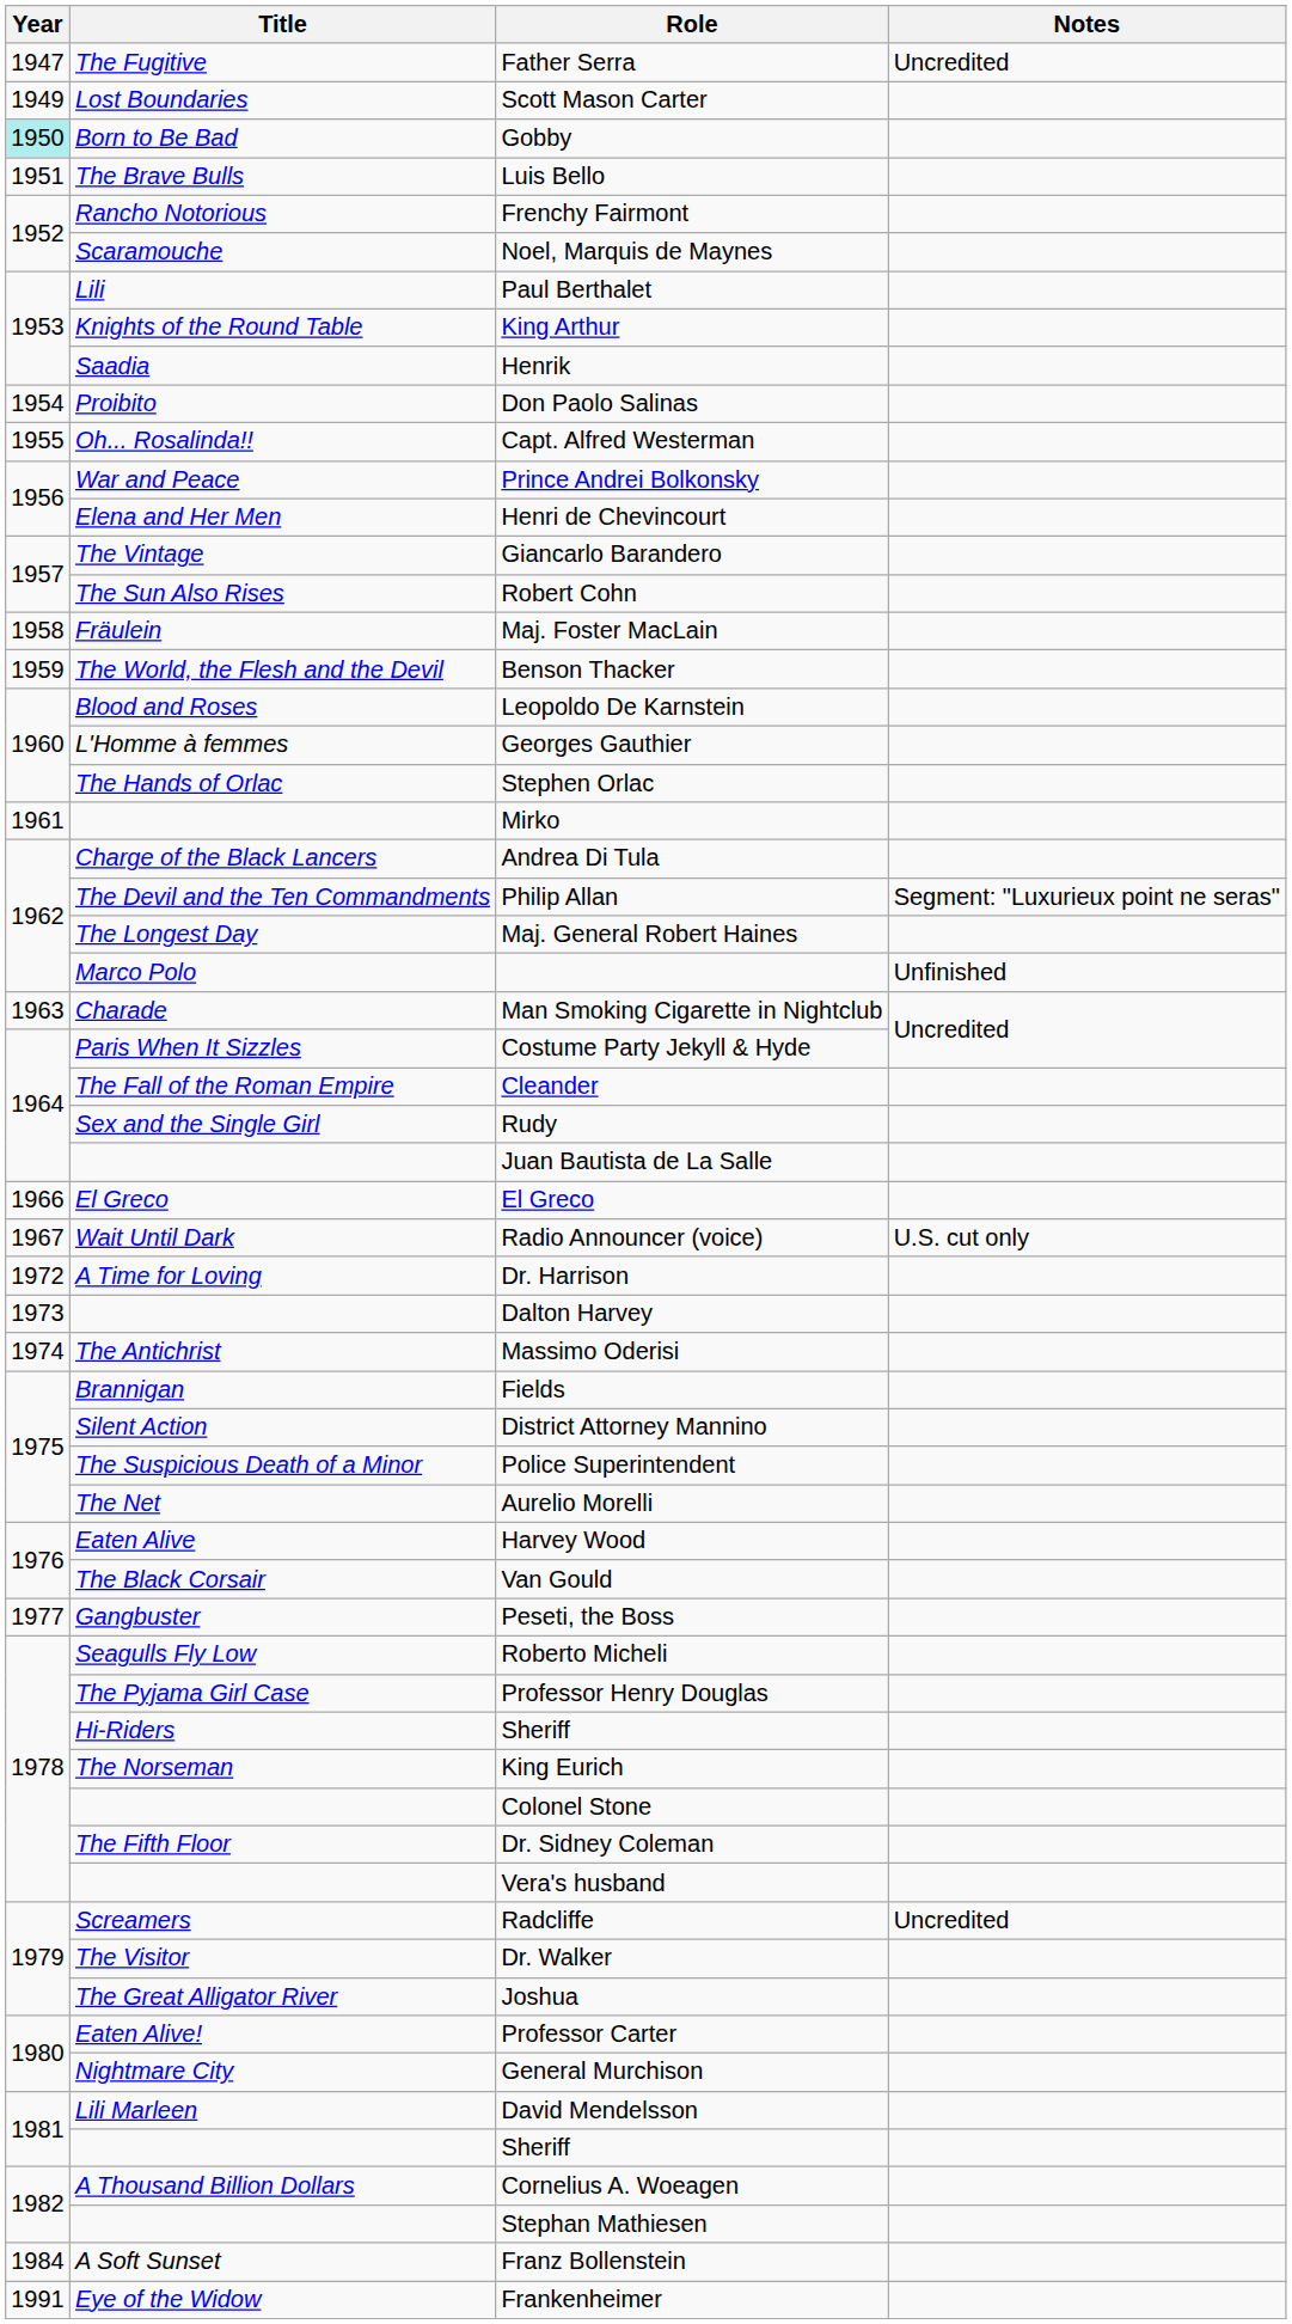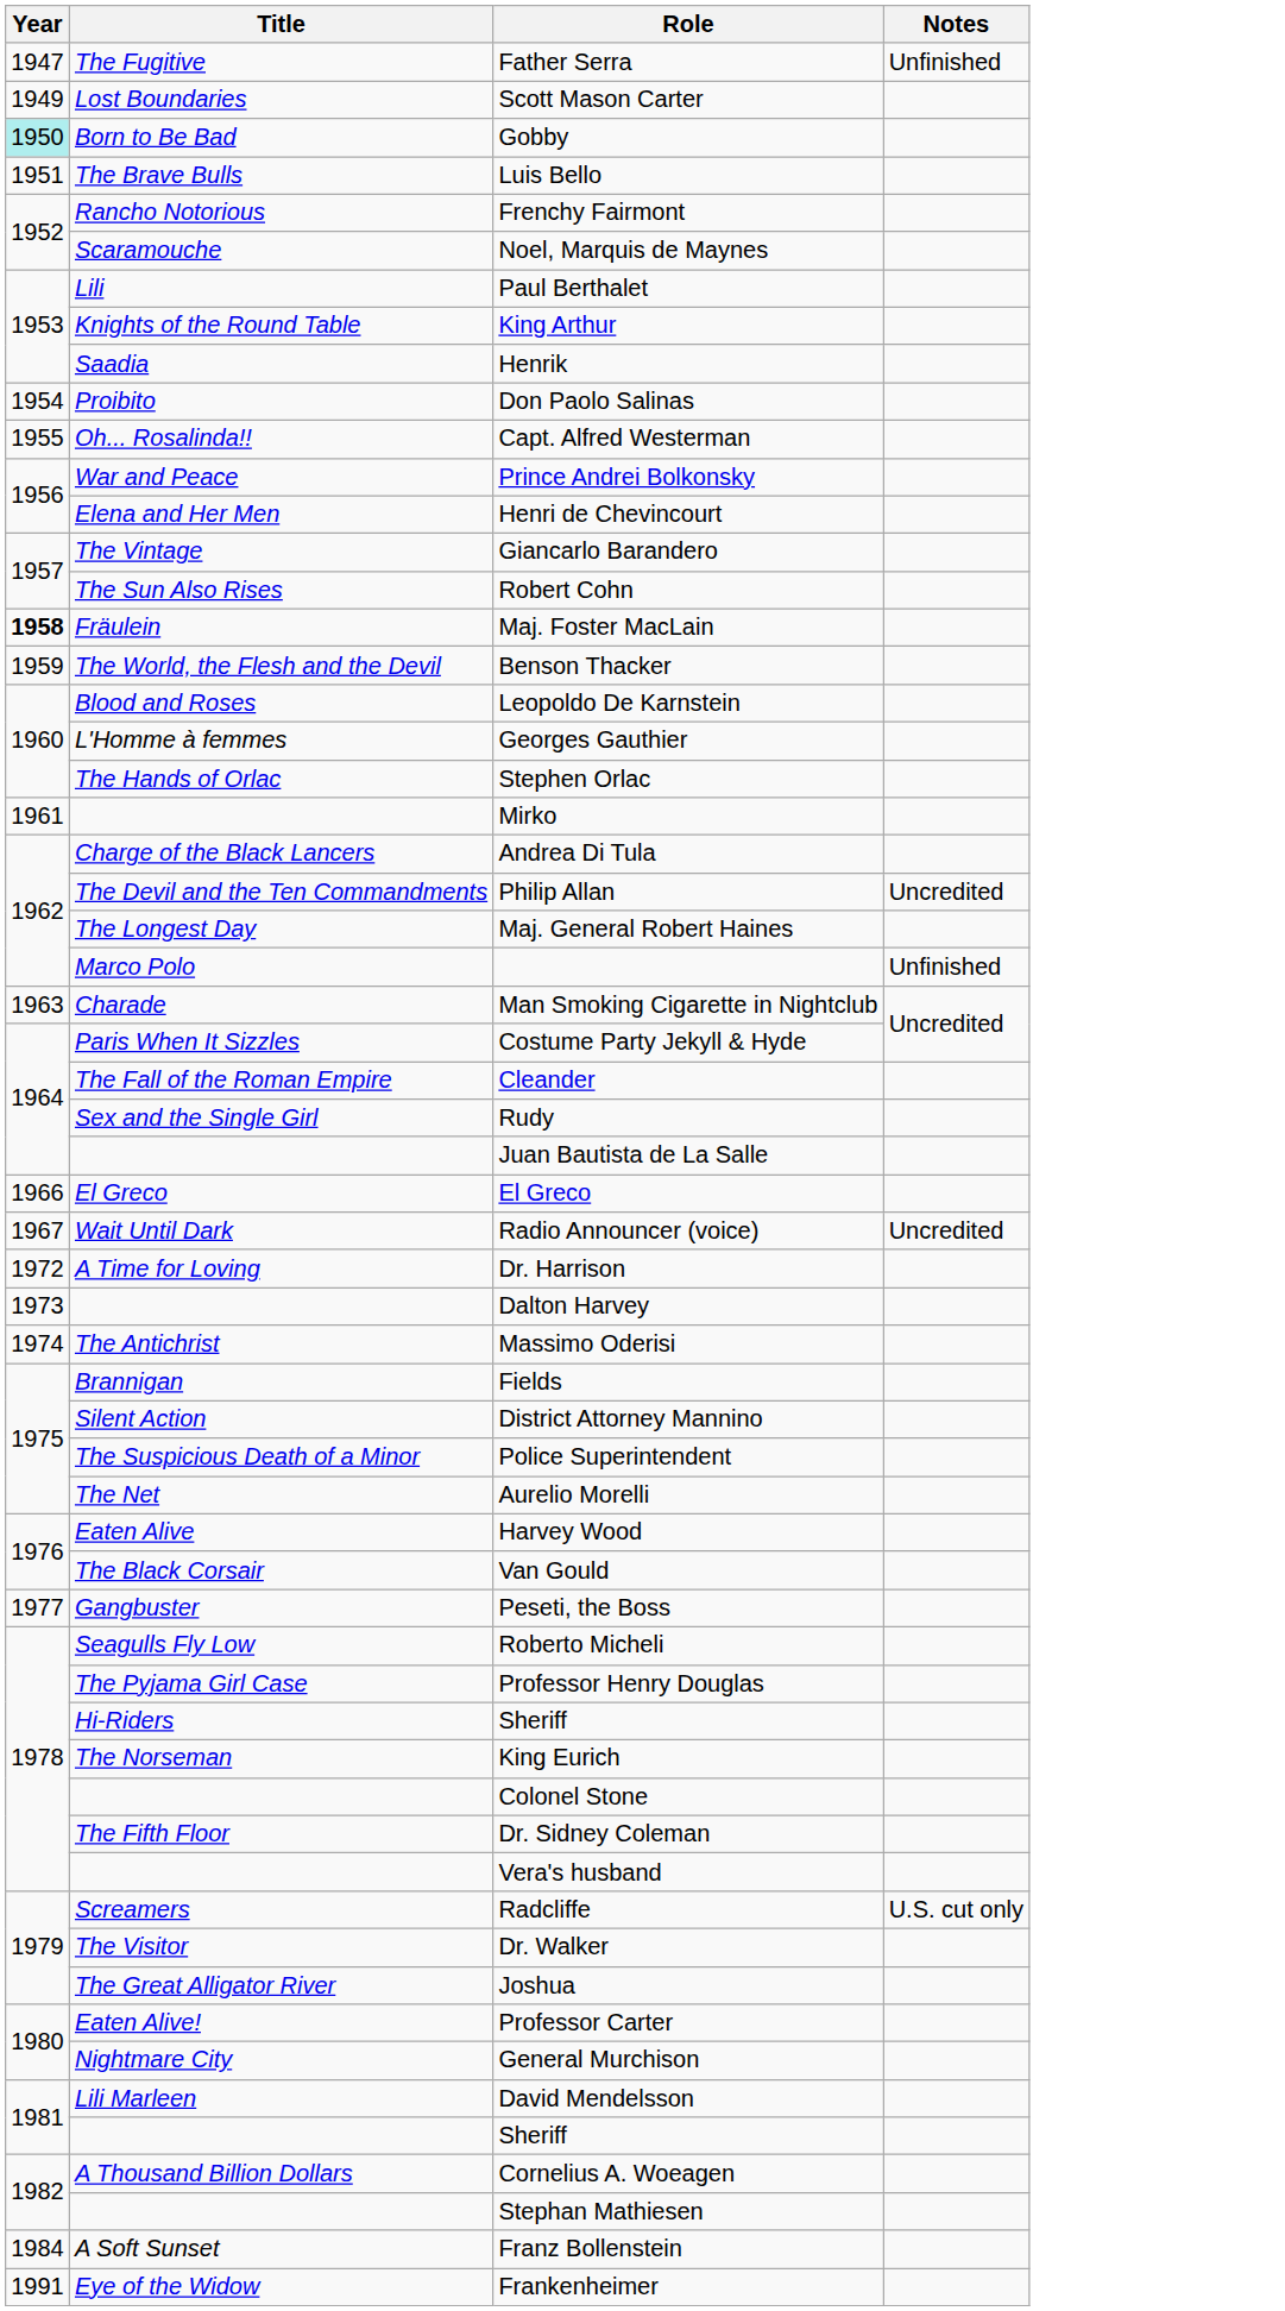Father Serra | Notes: Uncredited -> Unfinished
Maj. Foster MacLain | Year: normal -> bold
Philip Allan | Notes: Segment: "Luxurieux point ne seras" -> Uncredited
Radio Announcer (voice) | Notes: U.S. cut only -> Uncredited
Radcliffe | Notes: Uncredited -> U.S. cut only
